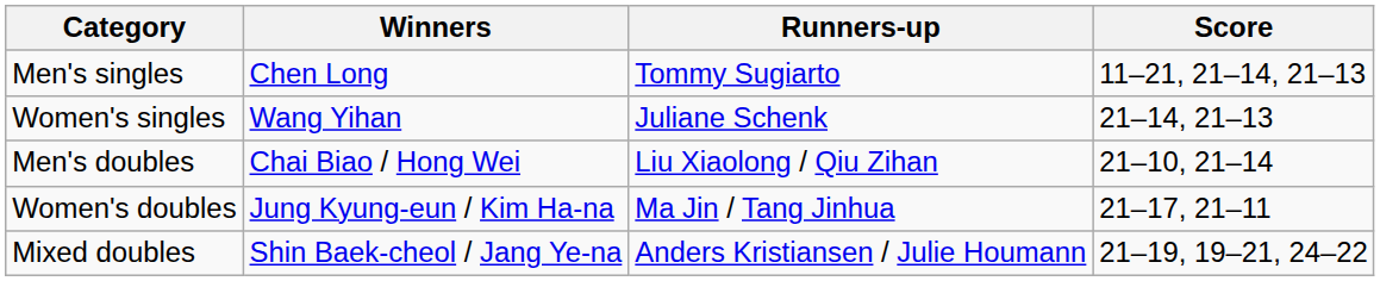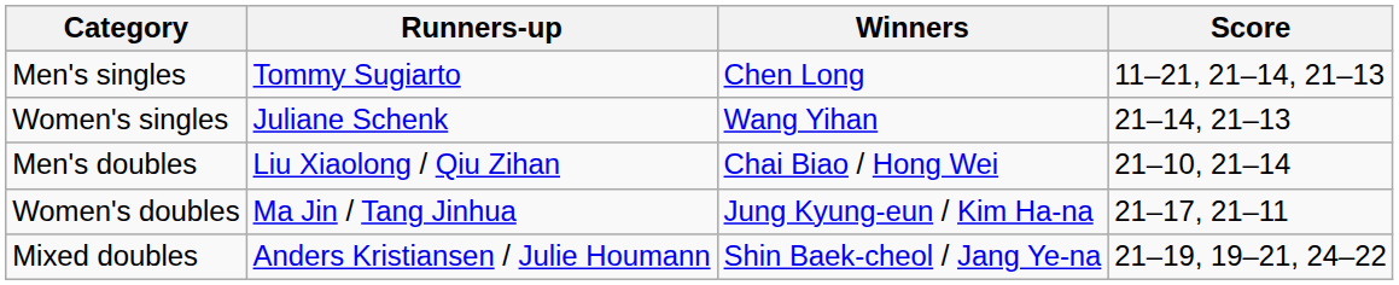columns swapped: Winners <-> Runners-up
